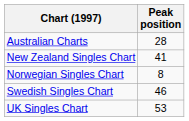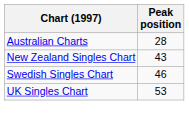New Zealand Singles Chart | Peak position: 41 -> 43
- row: Norwegian Singles Chart | 8
